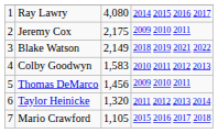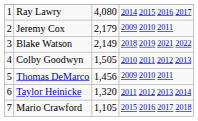Jeremy Cox | column 3: 2,175 -> 2,179
Colby Goodwyn | column 3: 1,583 -> 1,505
